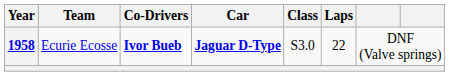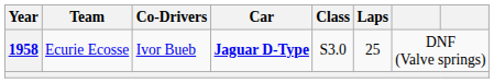1958 | Co-Drivers: bold -> normal
1958 | Laps: 22 -> 25
